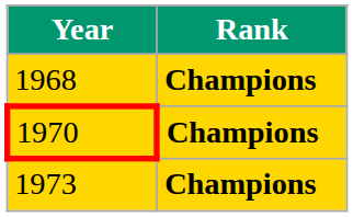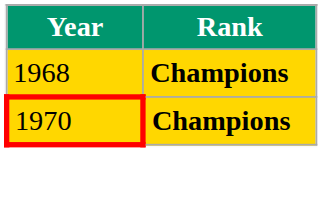- row: 1973 | Champions
